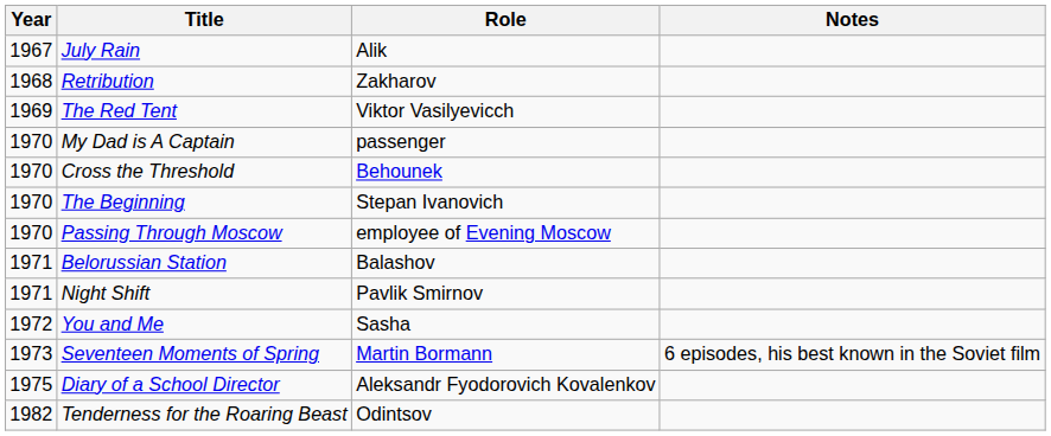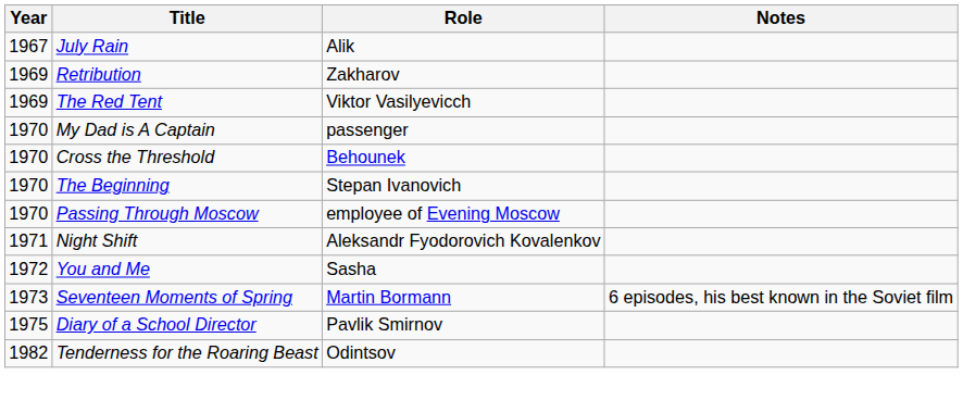Retribution | Year: 1968 -> 1969
- row: 1971 | Belorussian Station | Balashov
Night Shift | Role: Pavlik Smirnov -> Aleksandr Fyodorovich Kovalenkov
Diary of a School Director | Role: Aleksandr Fyodorovich Kovalenkov -> Pavlik Smirnov
